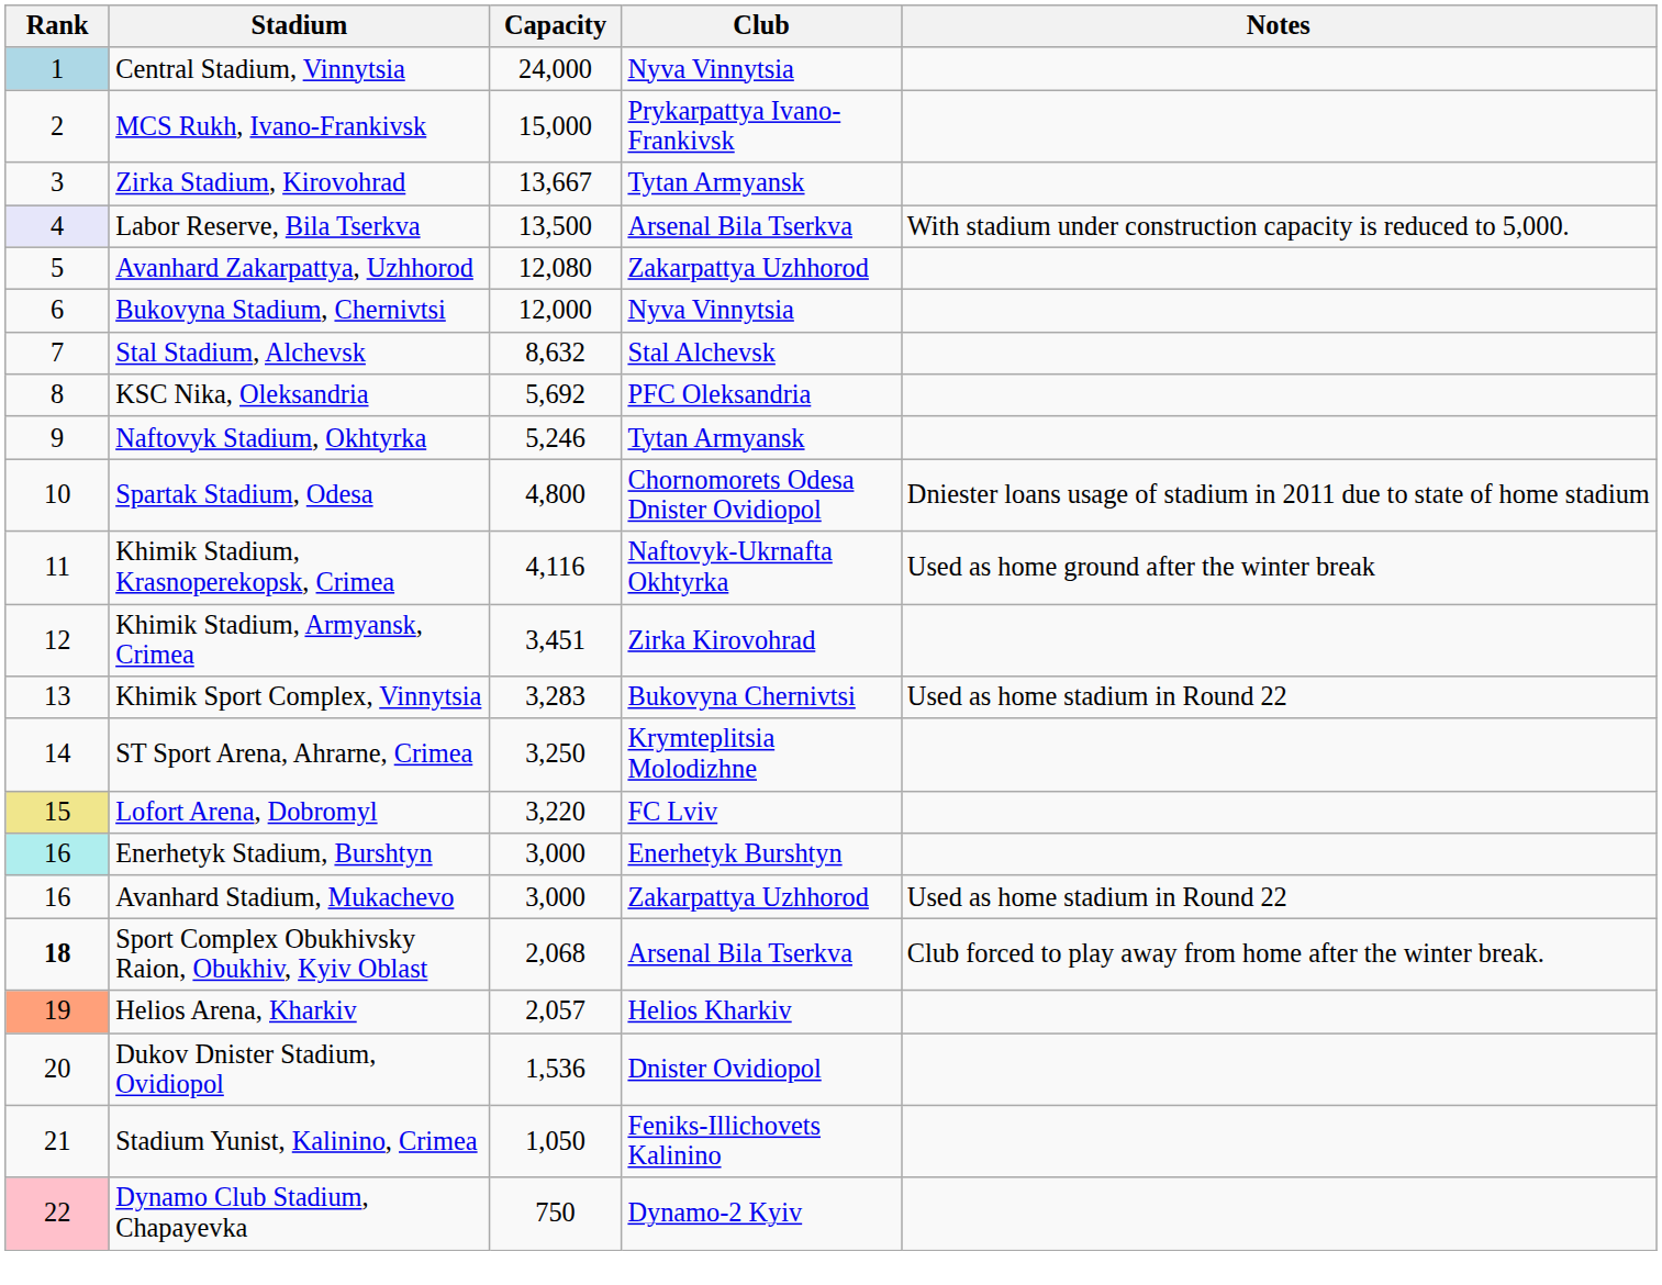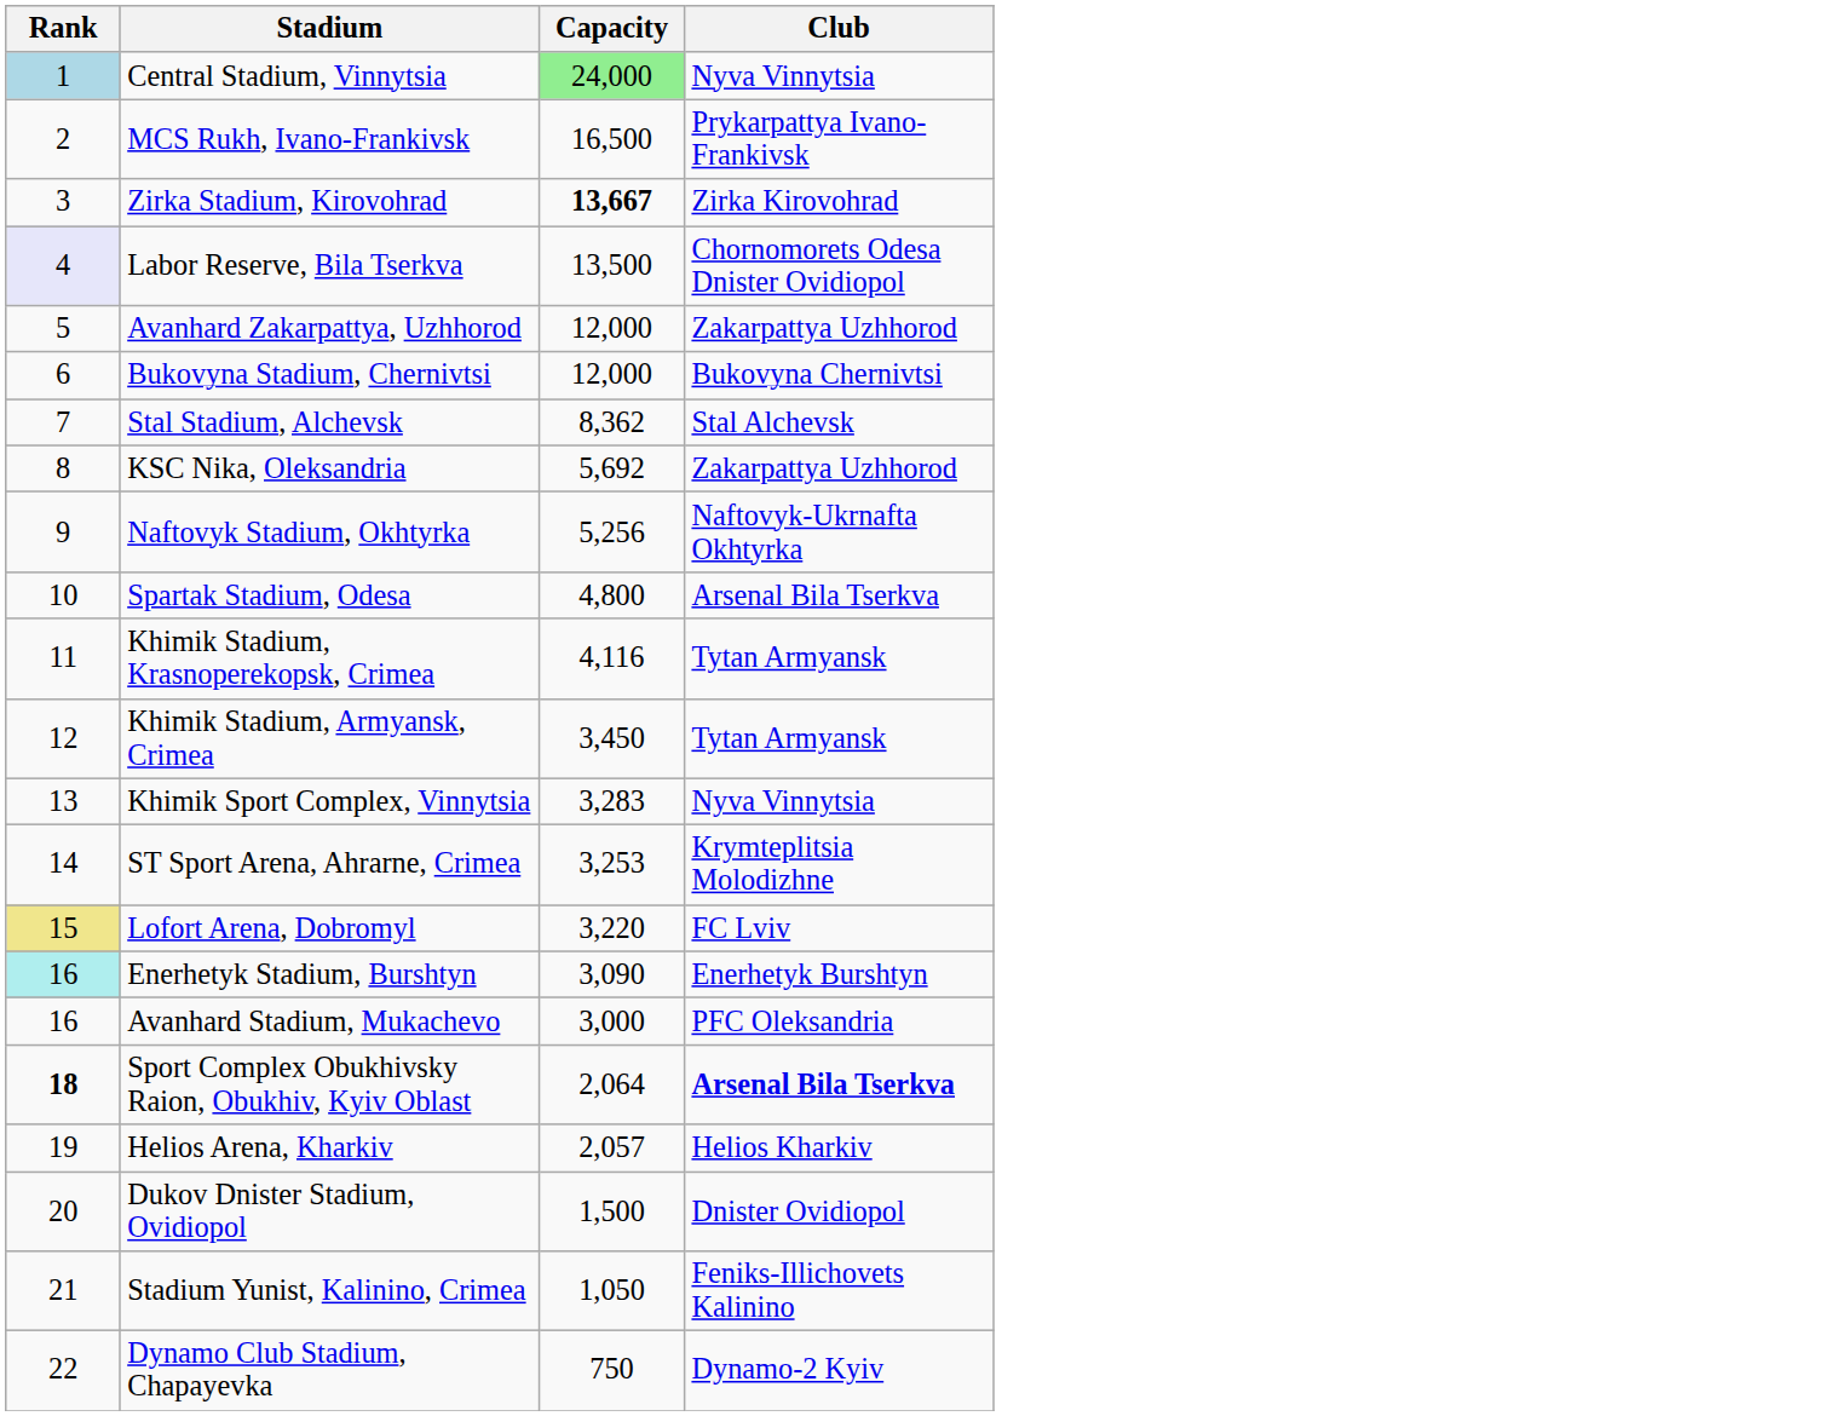- column: Notes | With stadium under construction capacity is reduced to 5,000. | Dniester loans usage of stadium in 2011 due to state of home stadium | Used as home ground after the winter break | Used as home stadium in Round 22 | Used as home stadium in Round 22 | Club forced to play away from home after the winter break.
Central Stadium, Vinnytsia | Capacity: no background -> lightgreen background
MCS Rukh, Ivano-Frankivsk | Capacity: 15,000 -> 16,500
Zirka Stadium, Kirovohrad | Capacity: normal -> bold
Zirka Stadium, Kirovohrad | Club: Tytan Armyansk -> Zirka Kirovohrad
Labor Reserve, Bila Tserkva | Club: Arsenal Bila Tserkva -> Chornomorets Odesa Dnister Ovidiopol
Avanhard Zakarpattya, Uzhhorod | Capacity: 12,080 -> 12,000
Bukovyna Stadium, Chernivtsi | Club: Nyva Vinnytsia -> Bukovyna Chernivtsi
Stal Stadium, Alchevsk | Capacity: 8,632 -> 8,362
KSC Nika, Oleksandria | Club: PFC Oleksandria -> Zakarpattya Uzhhorod
Naftovyk Stadium, Okhtyrka | Capacity: 5,246 -> 5,256
Naftovyk Stadium, Okhtyrka | Club: Tytan Armyansk -> Naftovyk-Ukrnafta Okhtyrka
Spartak Stadium, Odesa | Club: Chornomorets Odesa Dnister Ovidiopol -> Arsenal Bila Tserkva
Khimik Stadium, Krasnoperekopsk, Crimea | Club: Naftovyk-Ukrnafta Okhtyrka -> Tytan Armyansk
Khimik Stadium, Armyansk, Crimea | Capacity: 3,451 -> 3,450
Khimik Stadium, Armyansk, Crimea | Club: Zirka Kirovohrad -> Tytan Armyansk
Khimik Sport Complex, Vinnytsia | Club: Bukovyna Chernivtsi -> Nyva Vinnytsia
ST Sport Arena, Ahrarne, Crimea | Capacity: 3,250 -> 3,253
Enerhetyk Stadium, Burshtyn | Capacity: 3,000 -> 3,090
Avanhard Stadium, Mukachevo | Club: Zakarpattya Uzhhorod -> PFC Oleksandria
Sport Complex Obukhivsky Raion, Obukhiv, Kyiv Oblast | Capacity: 2,068 -> 2,064
Sport Complex Obukhivsky Raion, Obukhiv, Kyiv Oblast | Club: normal -> bold
Helios Arena, Kharkiv | Rank: lightsalmon background -> no background
Dukov Dnister Stadium, Ovidiopol | Capacity: 1,536 -> 1,500
Dynamo Club Stadium, Chapayevka | Rank: pink background -> no background
